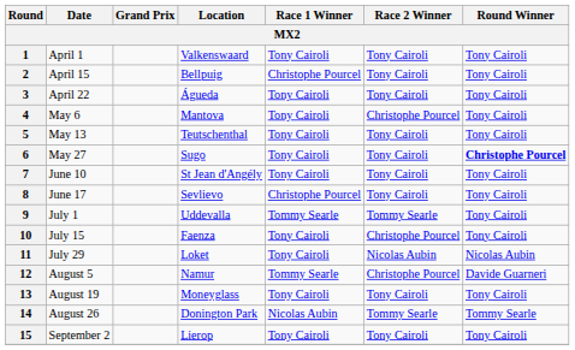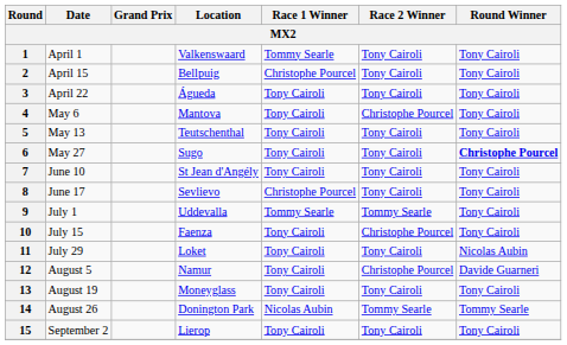1 | Race 1 Winner: Tony Cairoli -> Tommy Searle
11 | Race 2 Winner: Nicolas Aubin -> Tony Cairoli
12 | Race 1 Winner: Tommy Searle -> Tony Cairoli
